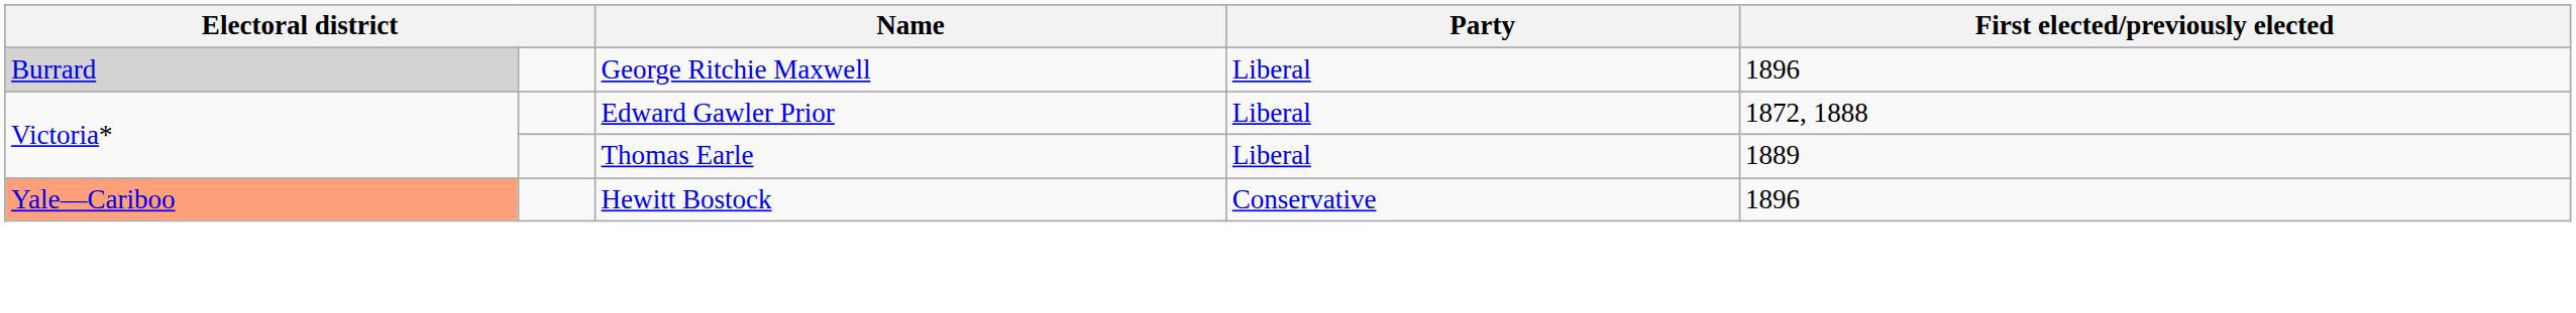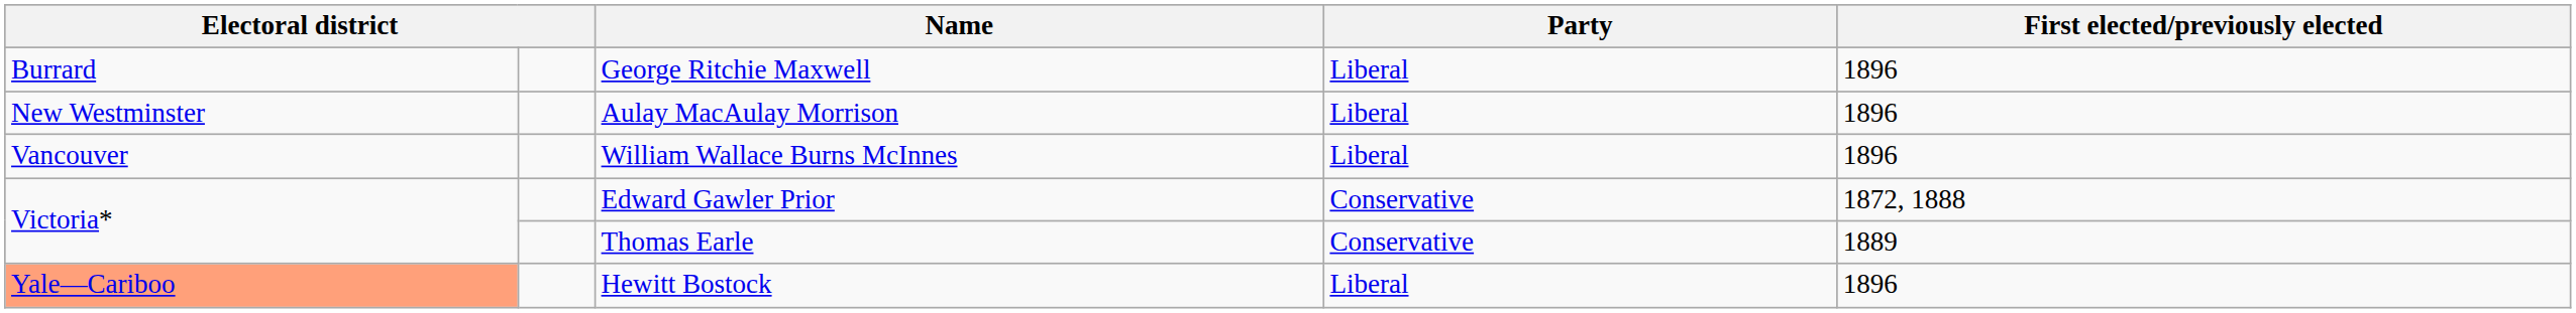George Ritchie Maxwell | column 1: lightgrey background -> no background
+ row: New Westminster | Aulay MacAulay Morrison | Liberal | 1896
+ row: Vancouver | William Wallace Burns McInnes | Liberal | 1896
Edward Gawler Prior | Party: Liberal -> Conservative
Thomas Earle | Party: Liberal -> Conservative
Hewitt Bostock | Party: Conservative -> Liberal
